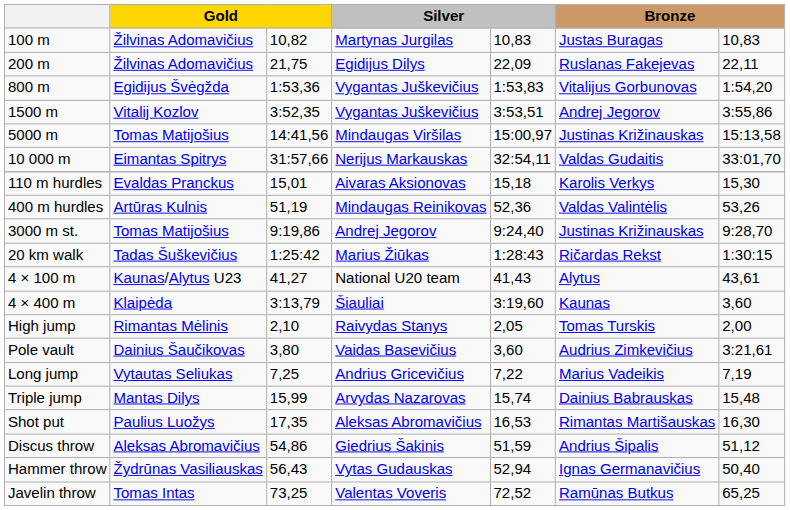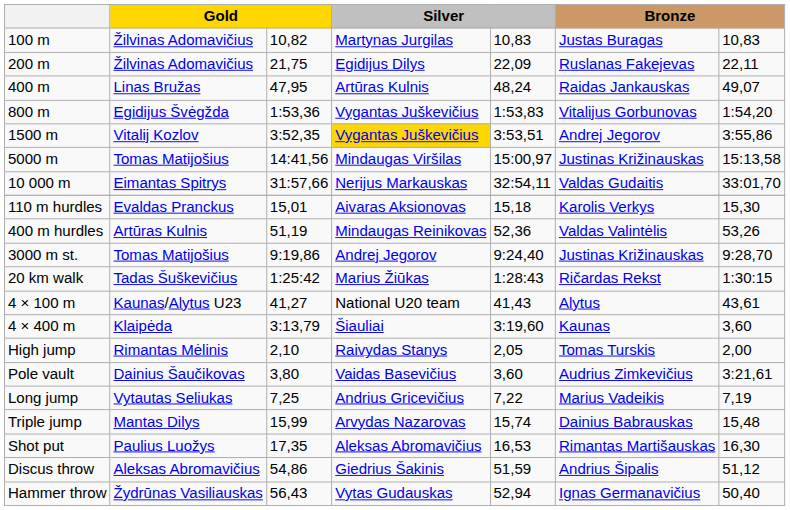+ row: 400 m | Linas Bružas | 47,95 | Artūras Kulnis | 48,24 | Raidas Jankauskas | 49,07
1500 m | column 4: no background -> gold background
- row: Javelin throw | Tomas Intas | 73,25 | Valentas Voveris | 72,52 | Ramūnas Butkus | 65,25
